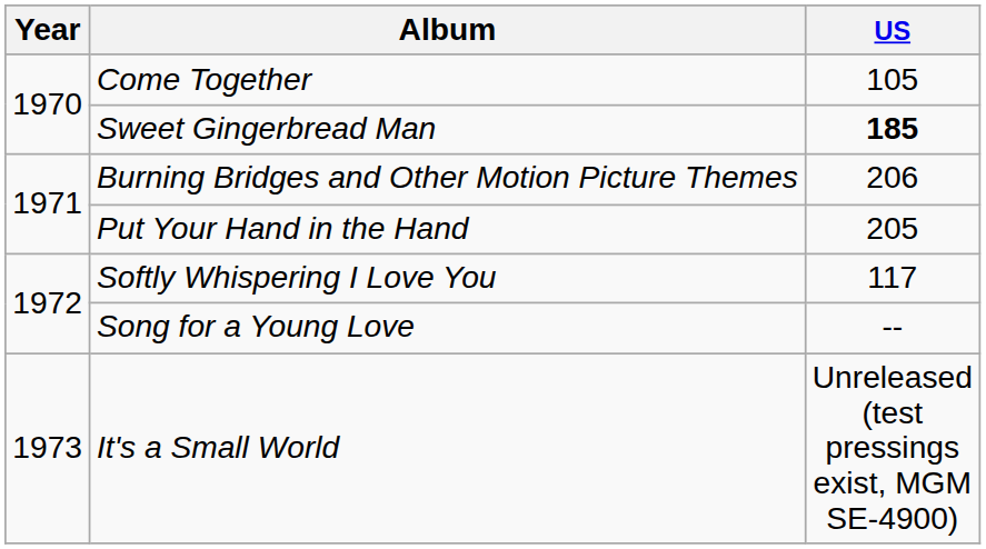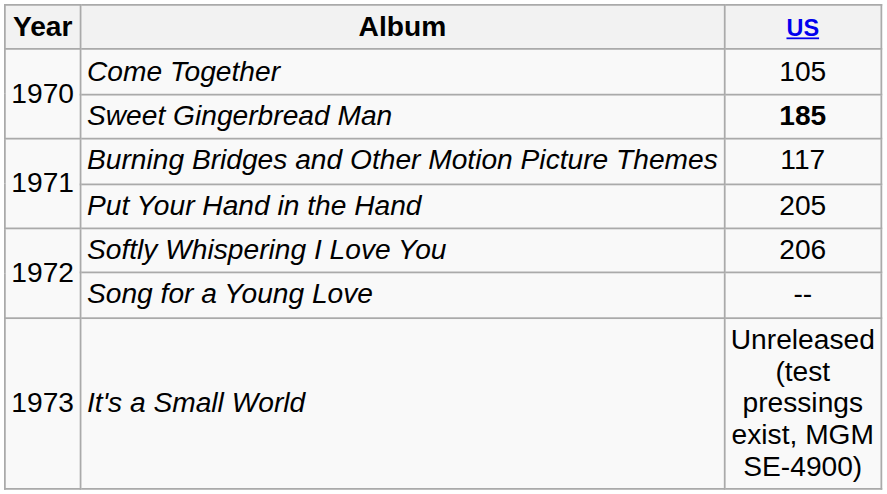Burning Bridges and Other Motion Picture Themes | US: 206 -> 117
Softly Whispering I Love You | US: 117 -> 206
